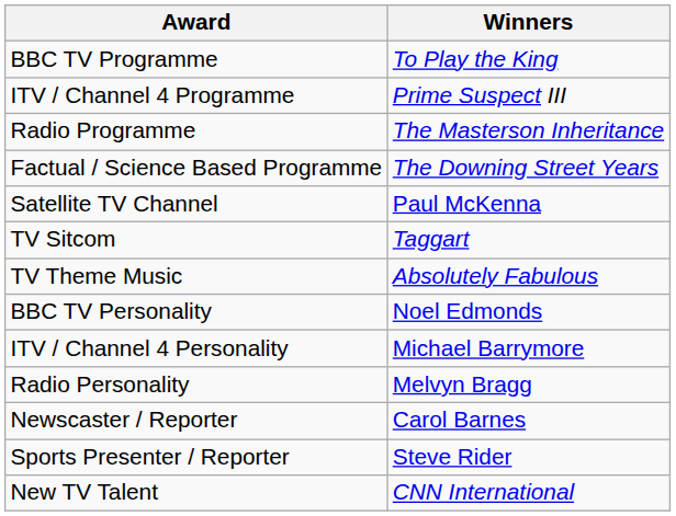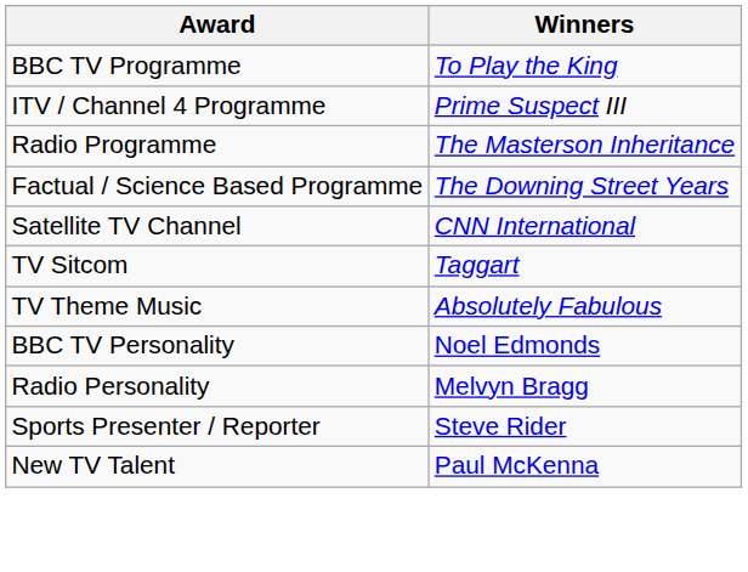Satellite TV Channel | Winners: Paul McKenna -> CNN International
- row: ITV / Channel 4 Personality | Michael Barrymore
- row: Newscaster / Reporter | Carol Barnes
New TV Talent | Winners: CNN International -> Paul McKenna
